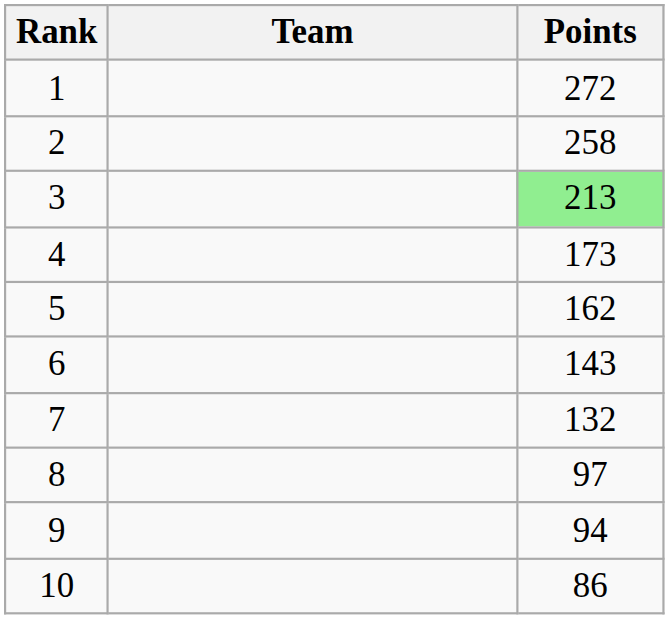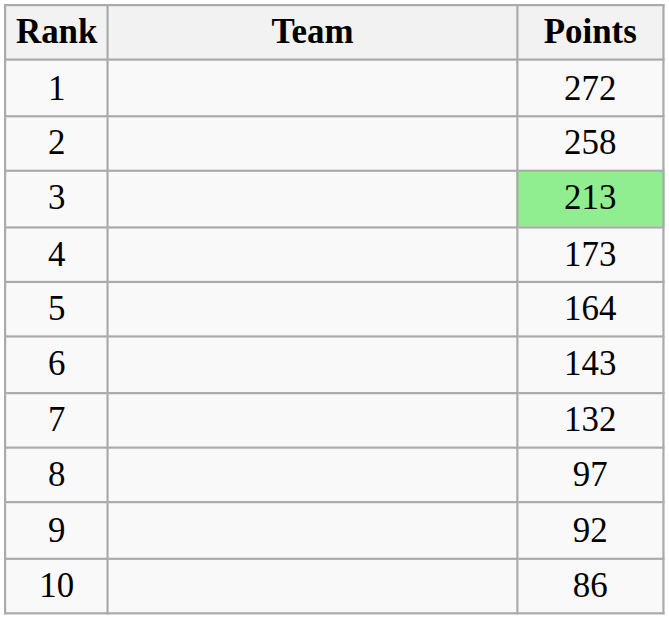5 | Points: 162 -> 164
9 | Points: 94 -> 92
